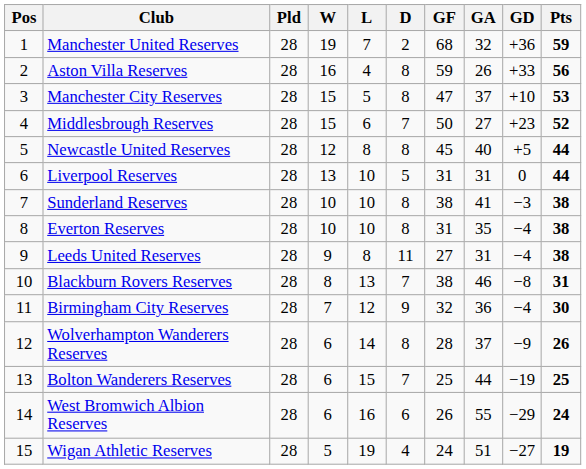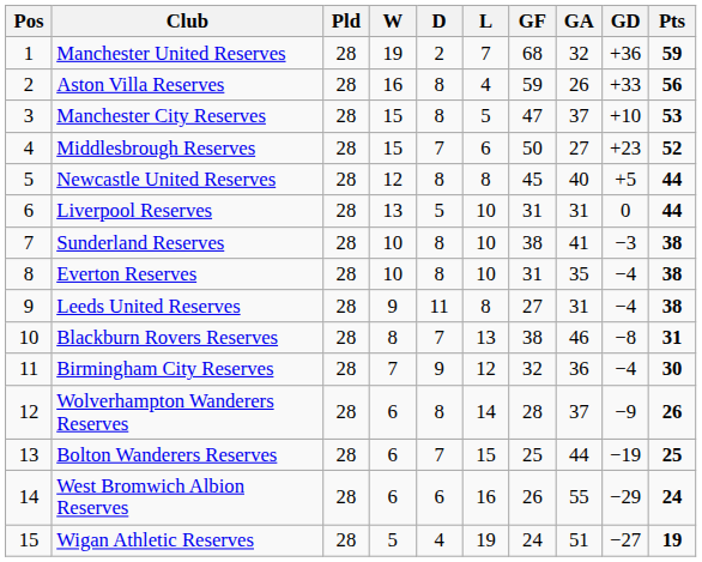columns swapped: D <-> L
